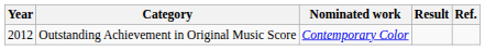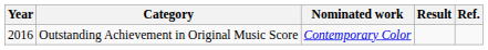Outstanding Achievement in Original Music Score | Year: 2012 -> 2016
